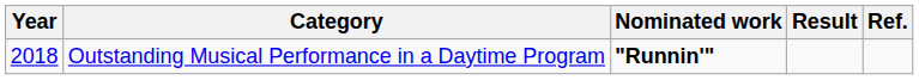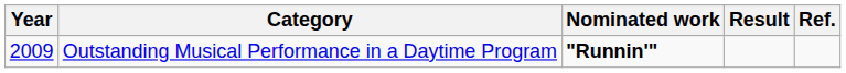Outstanding Musical Performance in a Daytime Program | Year: 2018 -> 2009
